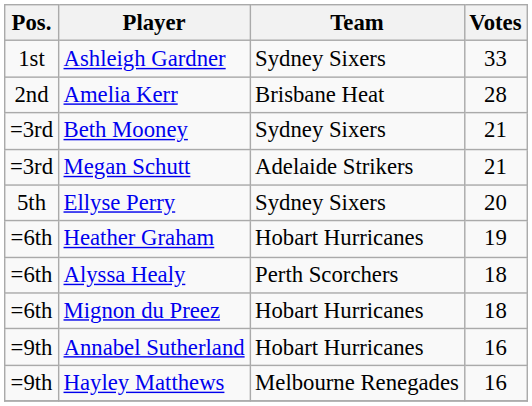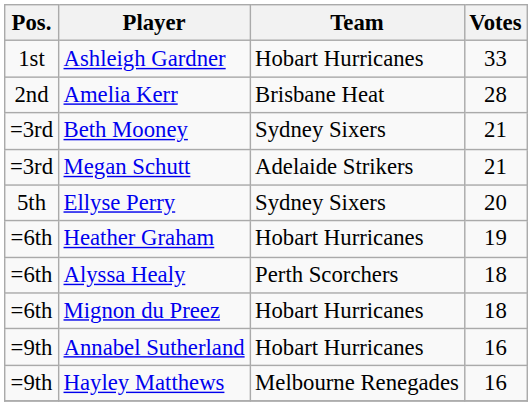Ashleigh Gardner | Team: Sydney Sixers -> Hobart Hurricanes
